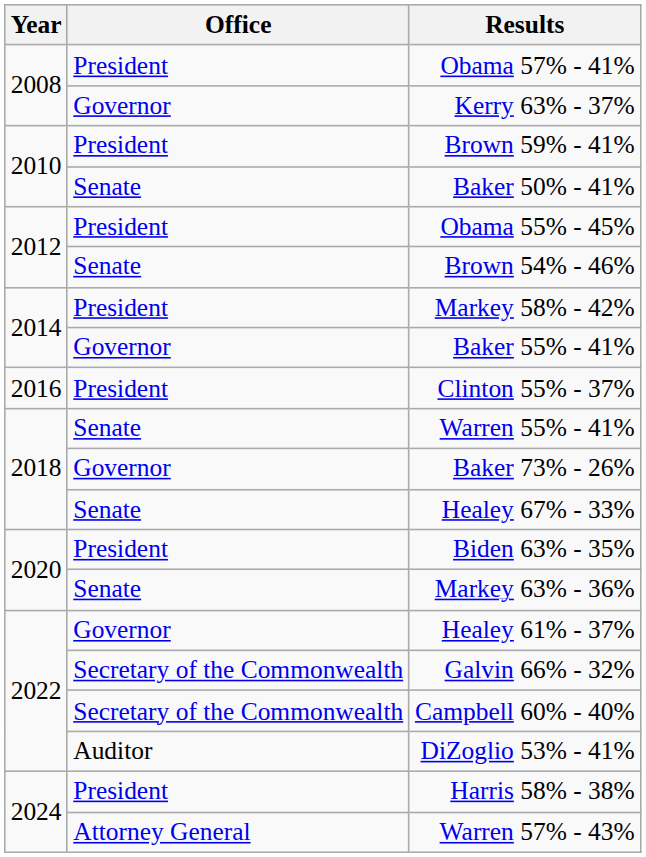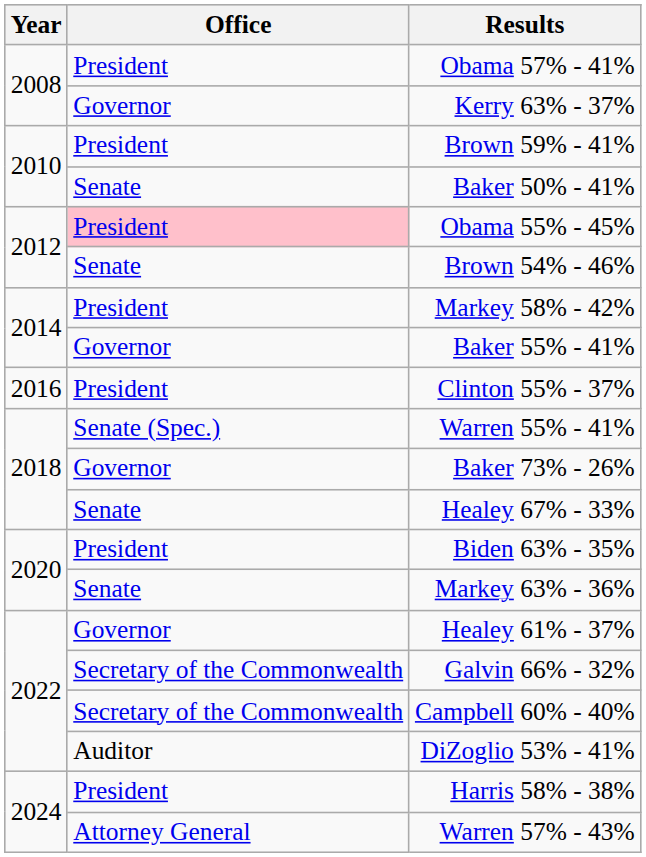Obama 55% - 45% | Office: no background -> pink background
Warren 55% - 41% | Office: Senate -> Senate (Spec.)
